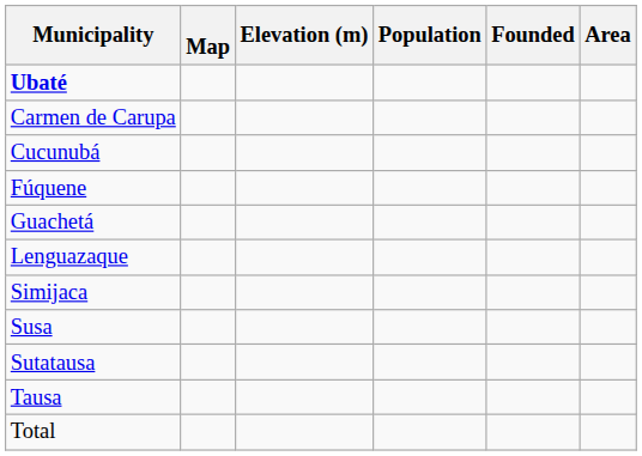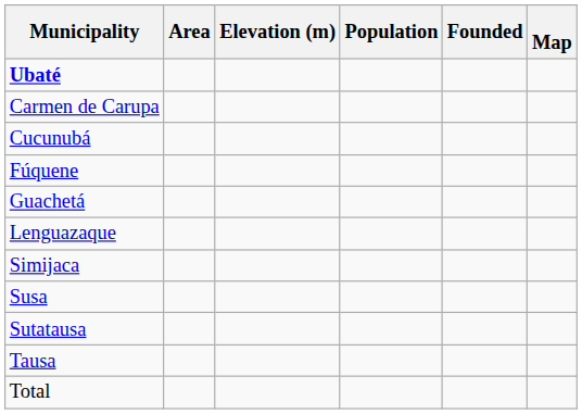columns swapped: Area <-> Map
